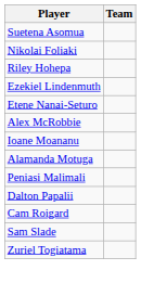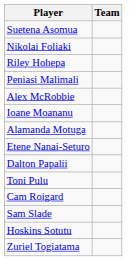- row: Ezekiel Lindenmuth
rows swapped: Peniasi Malimali <-> Etene Nanai-Seturo
+ row: Toni Pulu
+ row: Hoskins Sotutu
